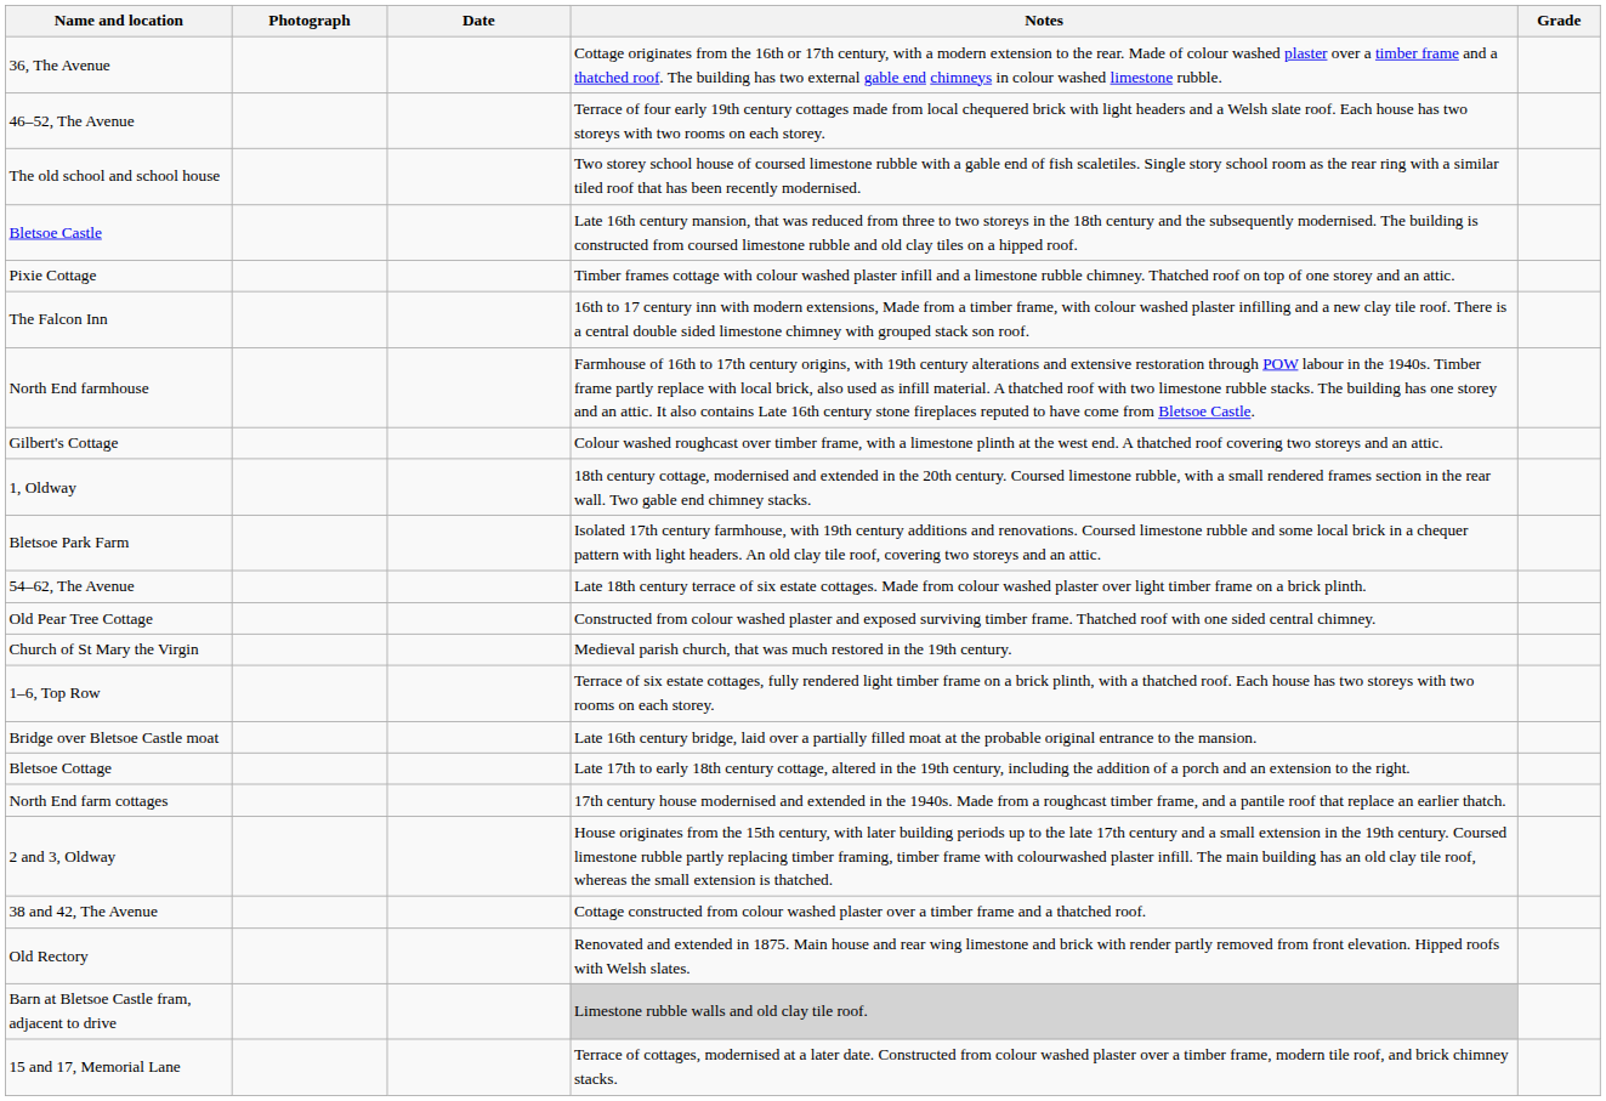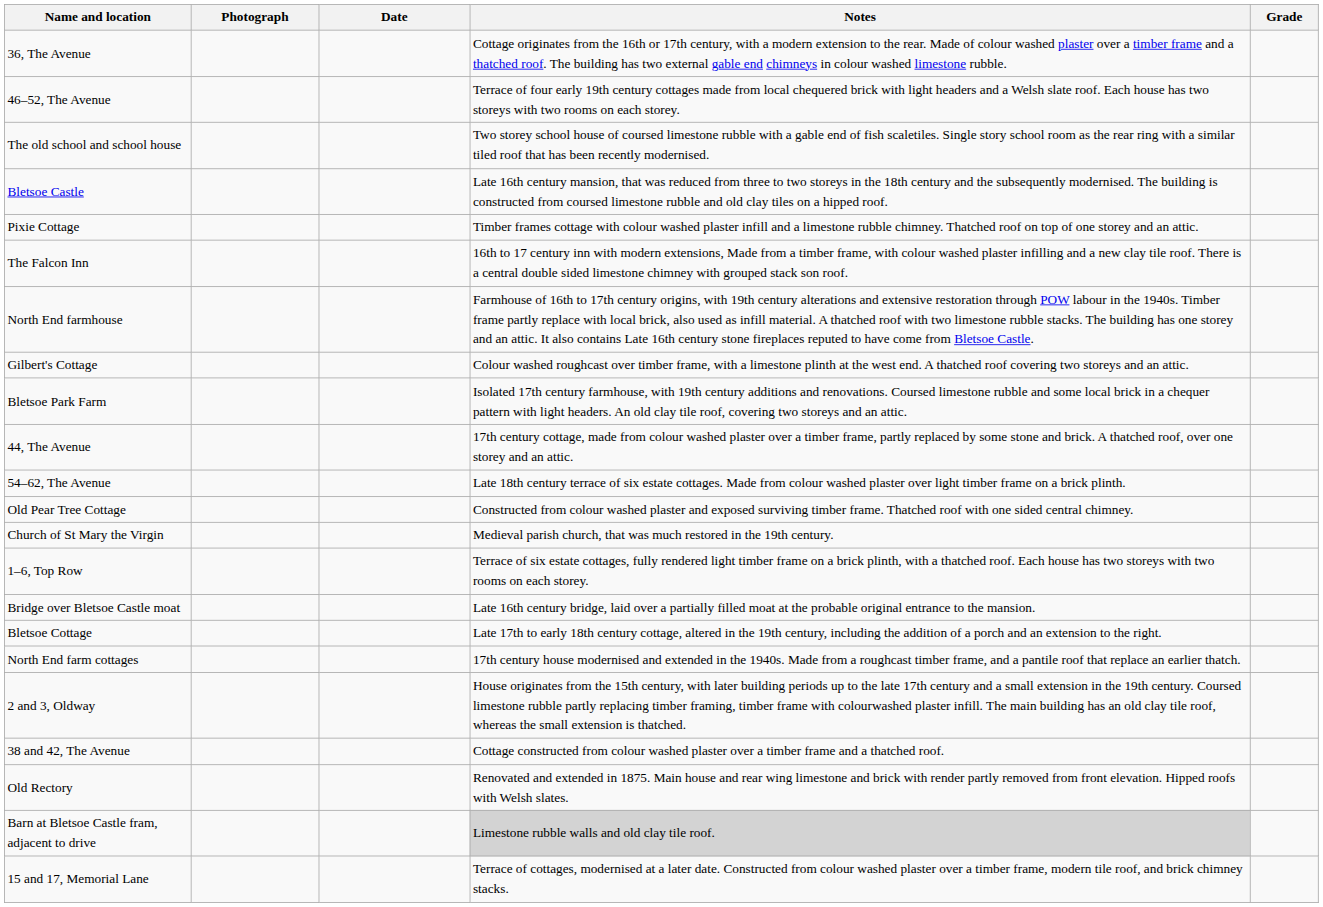- row: 1, Oldway | 18th century cottage, modernised and extended in the 20th century. Coursed limestone rubble, with a small rendered frames section in the rear wall. Two gable end chimney stacks.
+ row: 44, The Avenue | 17th century cottage, made from colour washed plaster over a timber frame, partly replaced by some stone and brick. A thatched roof, over one storey and an attic.
